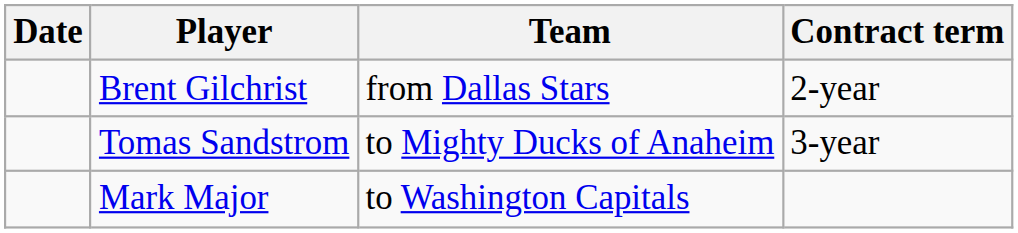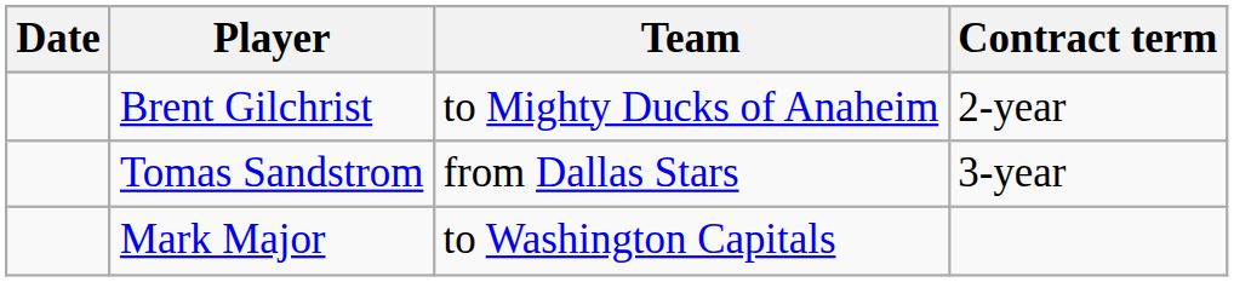Brent Gilchrist | Team: from Dallas Stars -> to Mighty Ducks of Anaheim
Tomas Sandstrom | Team: to Mighty Ducks of Anaheim -> from Dallas Stars
